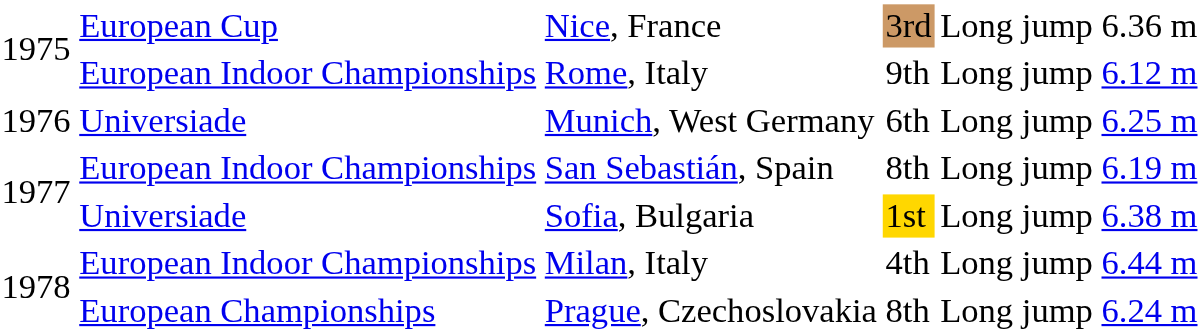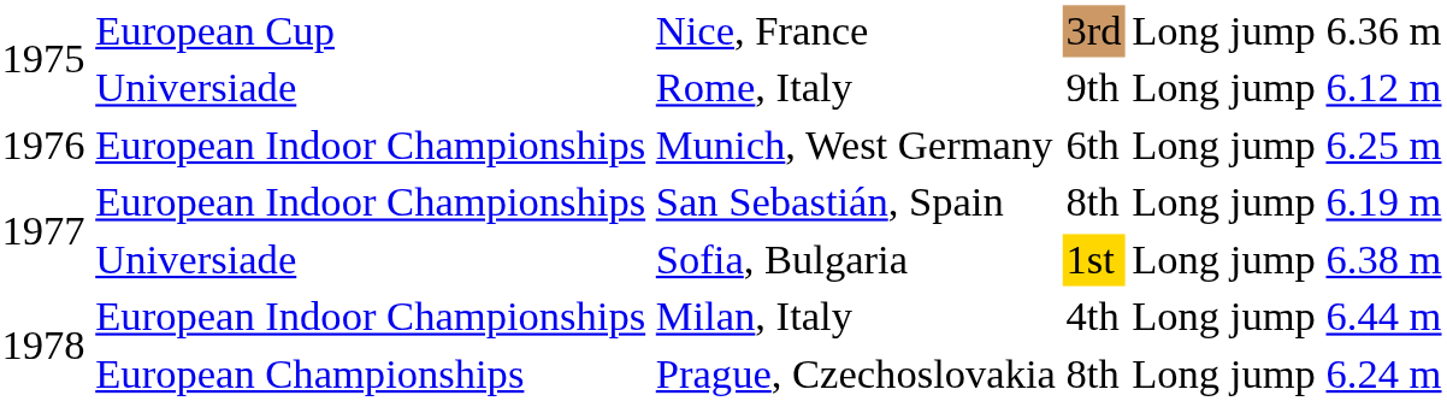Rome, Italy | column 2: European Indoor Championships -> Universiade
Munich, West Germany | column 2: Universiade -> European Indoor Championships
